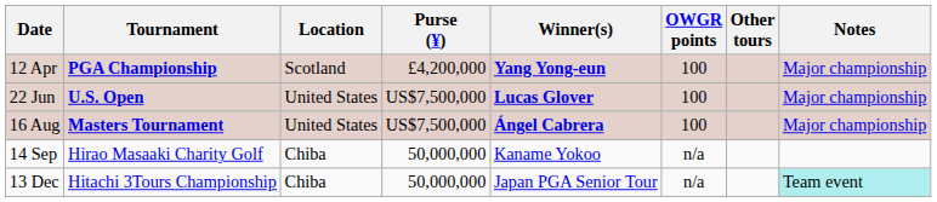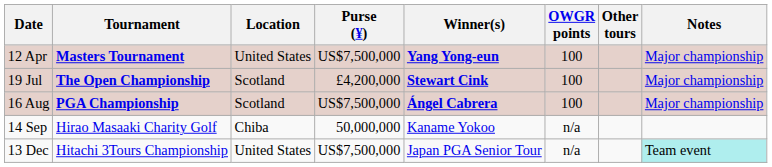12 Apr | Tournament: PGA Championship -> Masters Tournament
12 Apr | Location: Scotland -> United States
12 Apr | Purse (¥): £4,200,000 -> US$7,500,000
- row: 22 Jun | U.S. Open | United States | US$7,500,000 | Lucas Glover | 100 | Major championship
+ row: 19 Jul | The Open Championship | Scotland | £4,200,000 | Stewart Cink | 100 | Major championship
16 Aug | Tournament: Masters Tournament -> PGA Championship
16 Aug | Location: United States -> Scotland
13 Dec | Location: Chiba -> United States
13 Dec | Purse (¥): 50,000,000 -> US$7,500,000
